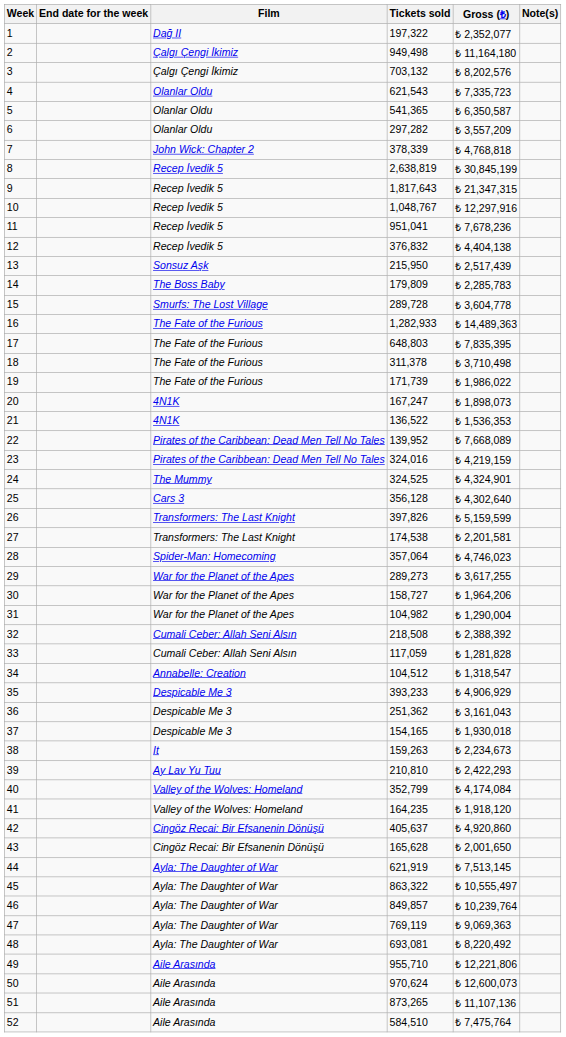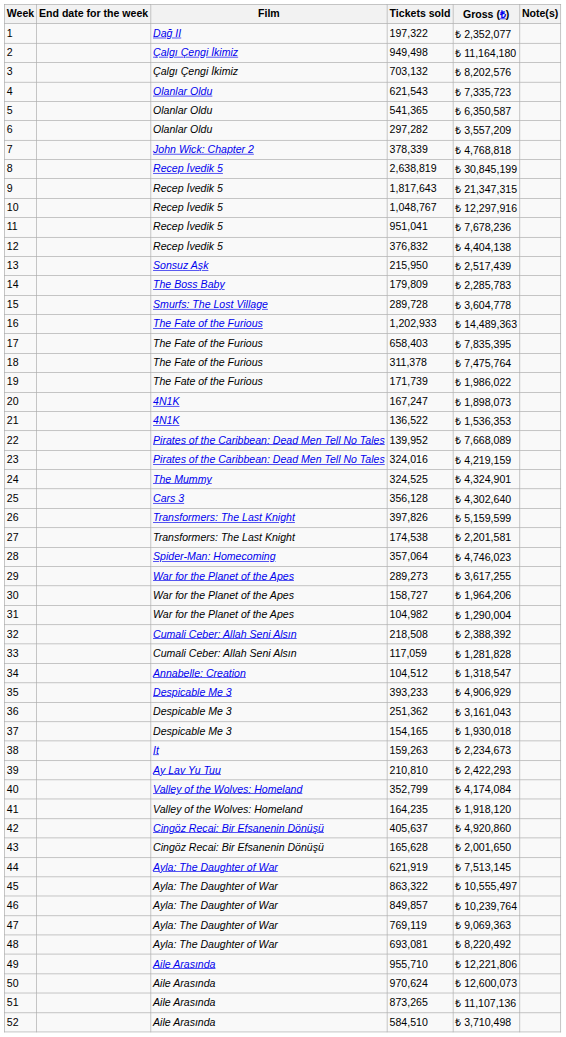16 | Tickets sold: 1,282,933 -> 1,202,933
17 | Tickets sold: 648,803 -> 658,403
18 | Gross (₺): ₺ 3,710,498 -> ₺ 7,475,764
52 | Gross (₺): ₺ 7,475,764 -> ₺ 3,710,498
